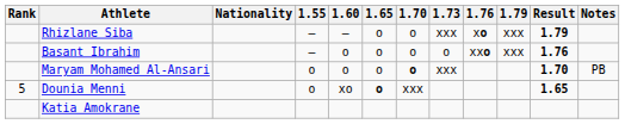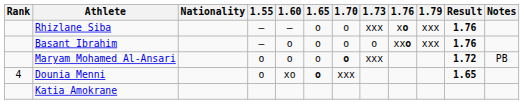Rhizlane Siba | Result: 1.79 -> 1.76
Maryam Mohamed Al-Ansari | Result: 1.70 -> 1.72
Dounia Menni | Rank: 5 -> 4
